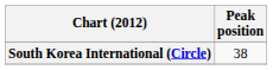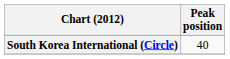South Korea International (Circle) | Peak position: 38 -> 40
